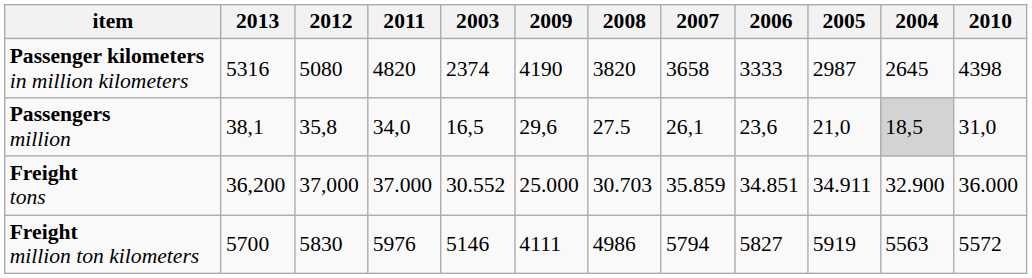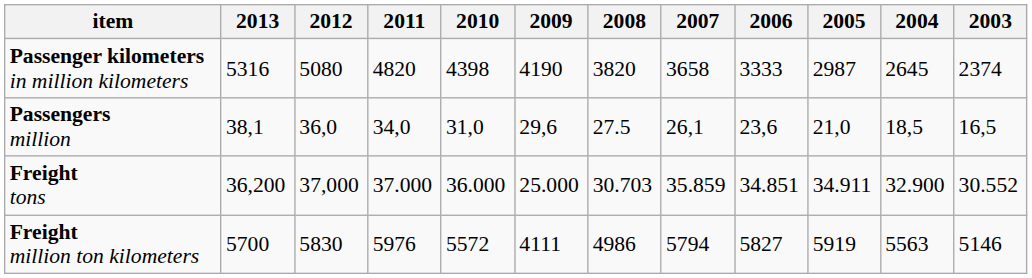columns swapped: 2010 <-> 2003
Passengers million | 2012: 35,8 -> 36,0
Passengers million | 2004: lightgrey background -> no background
